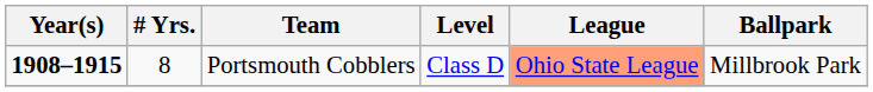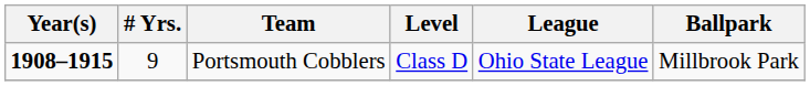Portsmouth Cobblers | # Yrs.: 8 -> 9
Portsmouth Cobblers | League: lightsalmon background -> no background
